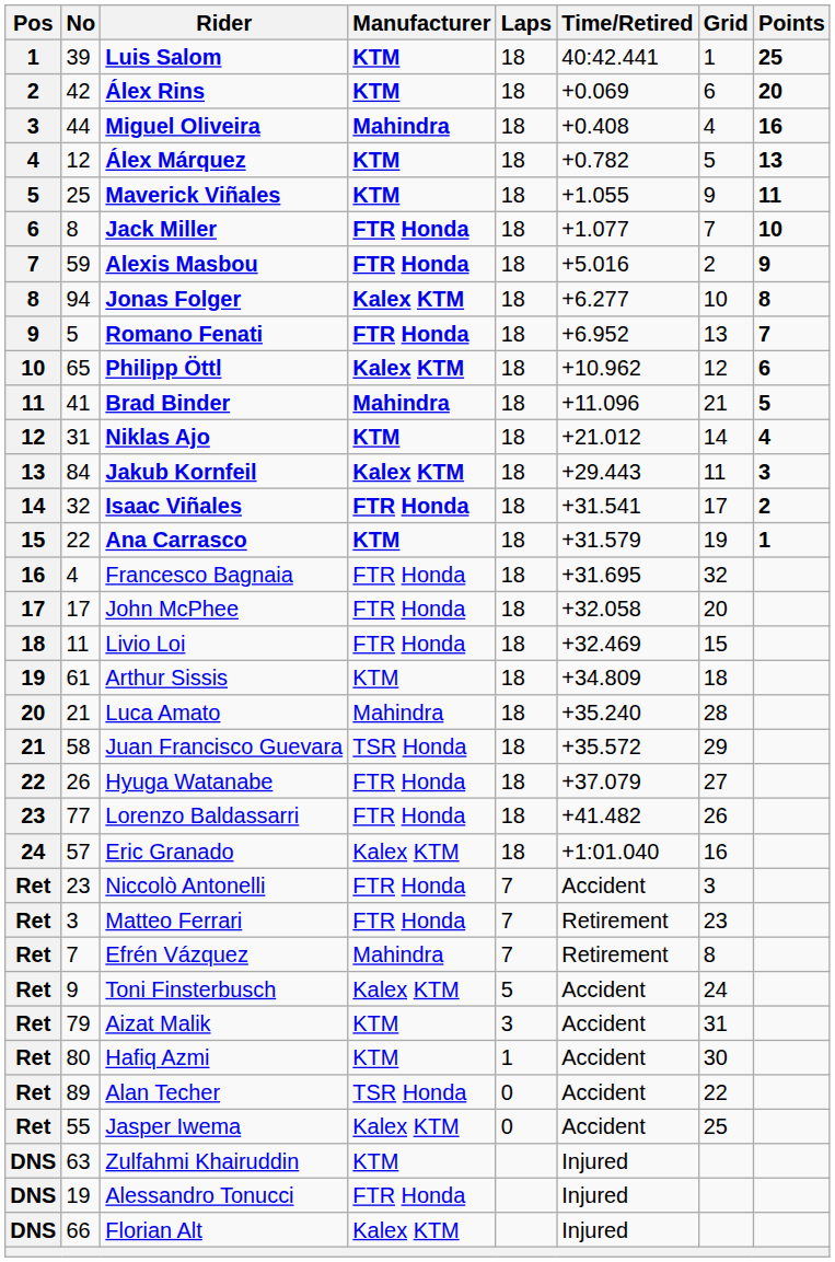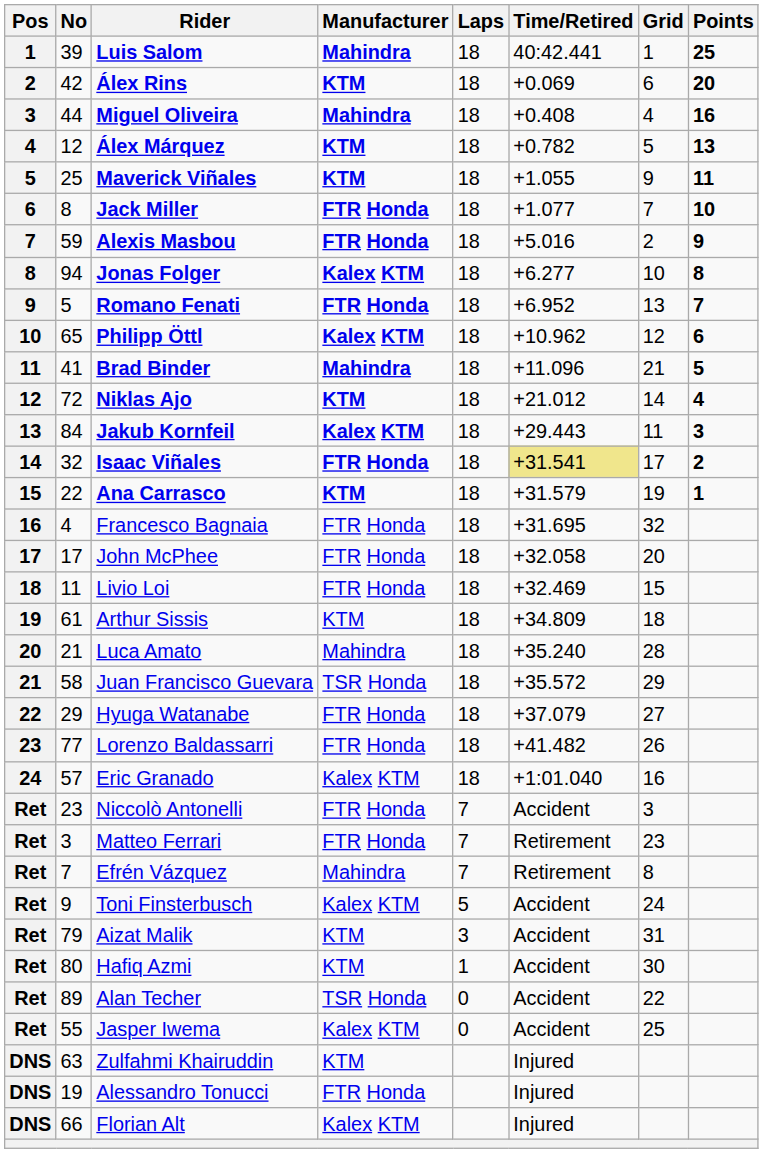Luis Salom | Manufacturer: KTM -> Mahindra
Niklas Ajo | No: 31 -> 72
Isaac Viñales | Time/Retired: no background -> khaki background
Hyuga Watanabe | No: 26 -> 29
